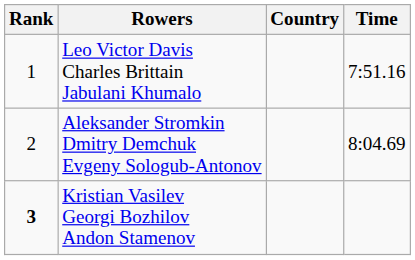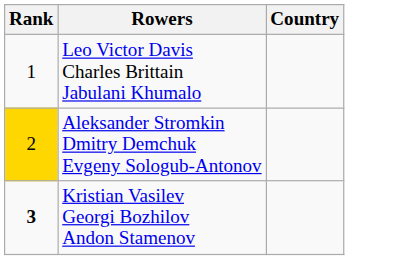- column: Time | 7:51.16 | 8:04.69
Aleksander Stromkin Dmitry Demchuk Evgeny Sologub-Antonov | Rank: no background -> gold background
